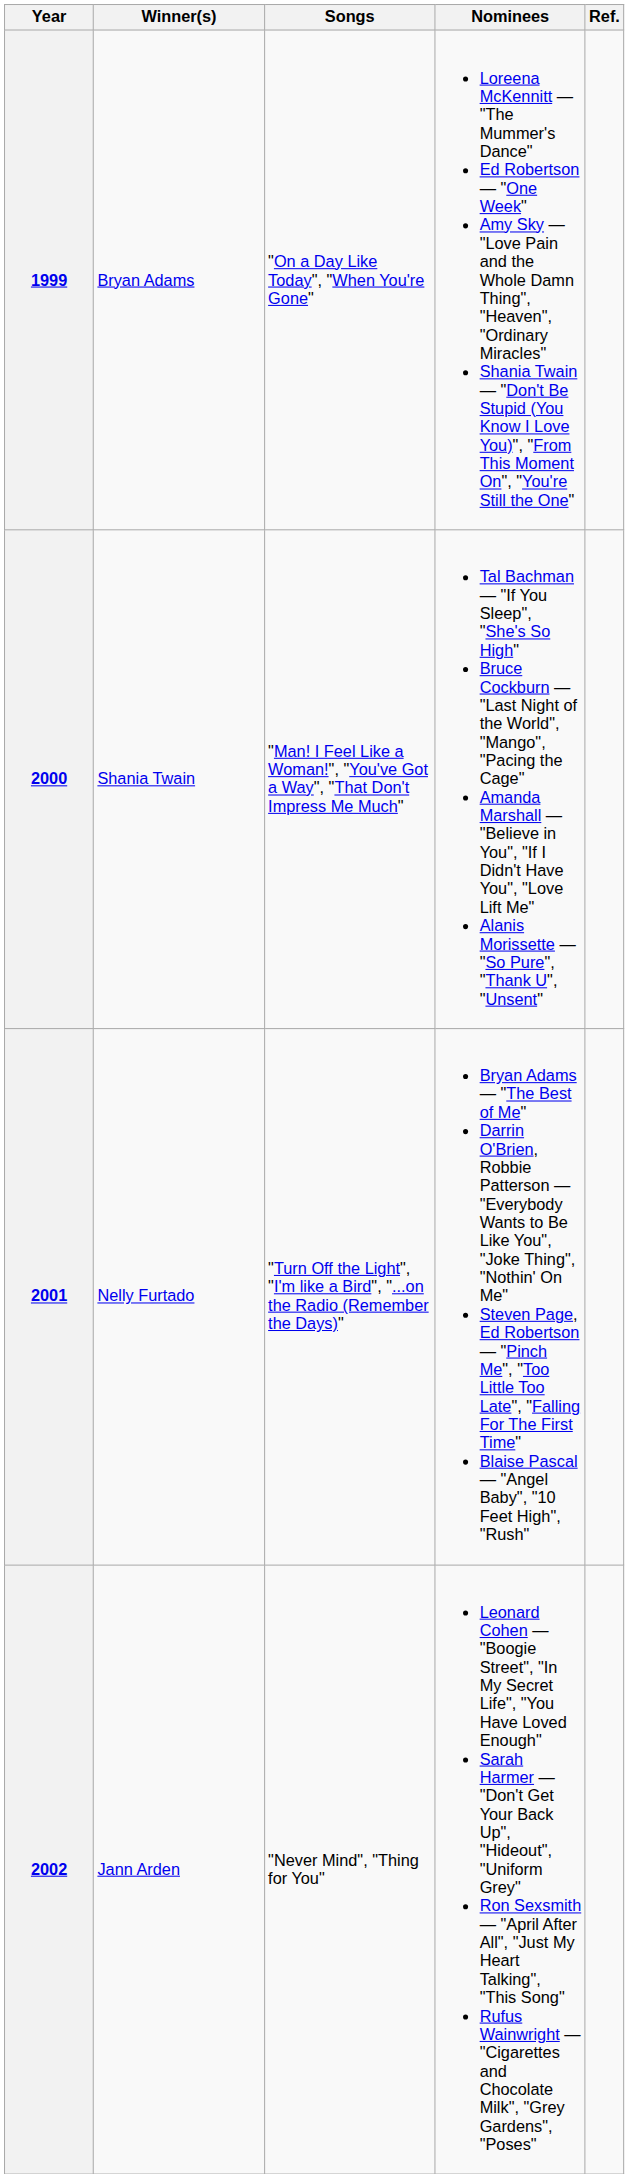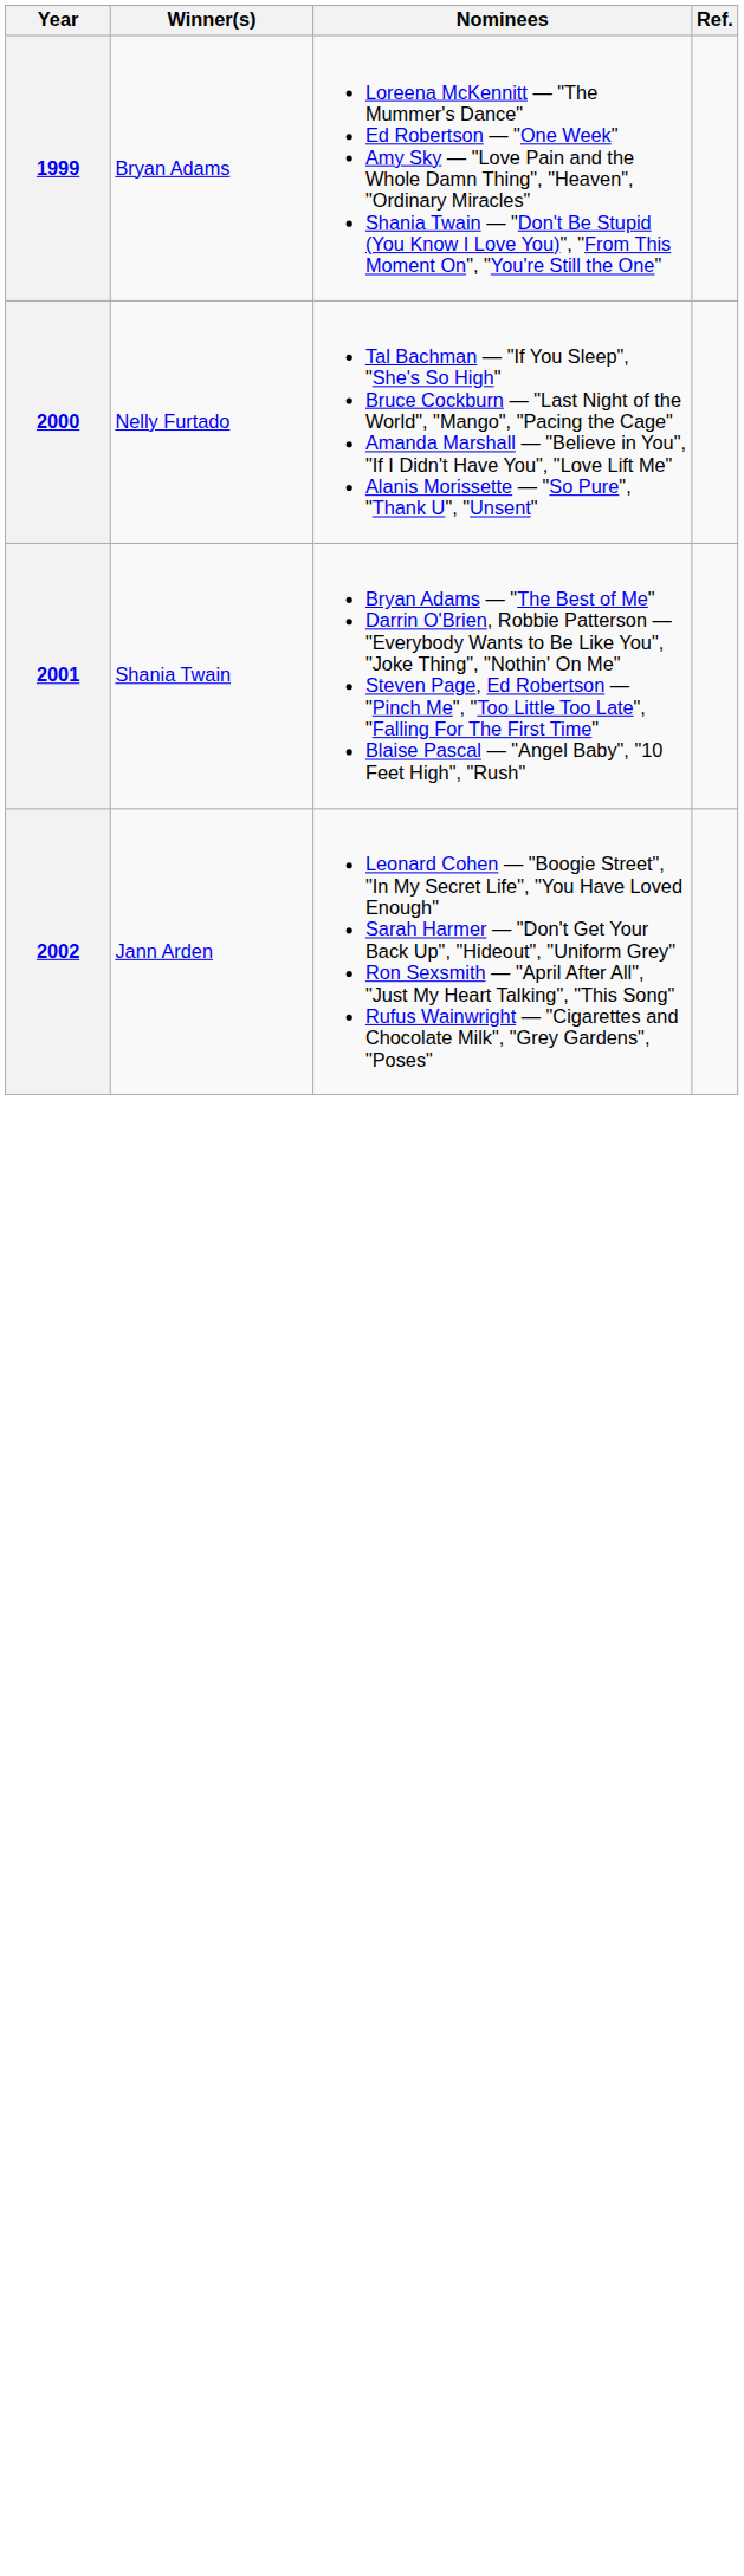- column: Songs | "On a Day Like Today", "When You're Gone" | "Man! I Feel Like a Woman!", "You've Got a Way", "That Don't Impress Me Much" | "Turn Off the Light", "I'm like a Bird", "...on the Radio (Remember the Days)" | "Never Mind", "Thing for You"
2000 | Winner(s): Shania Twain -> Nelly Furtado
2001 | Winner(s): Nelly Furtado -> Shania Twain
